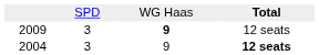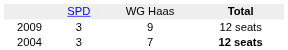2009 | column 3: bold -> normal
2004 | column 3: 9 -> 7
